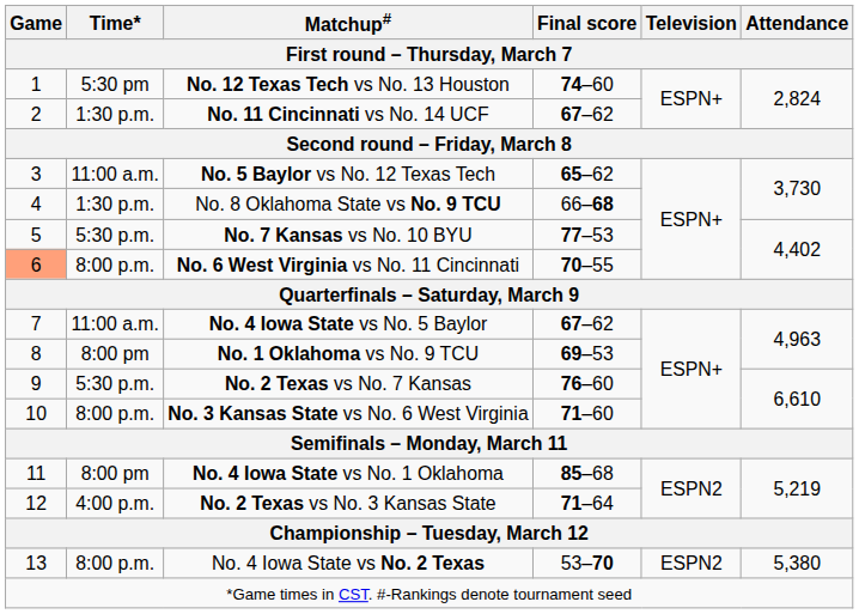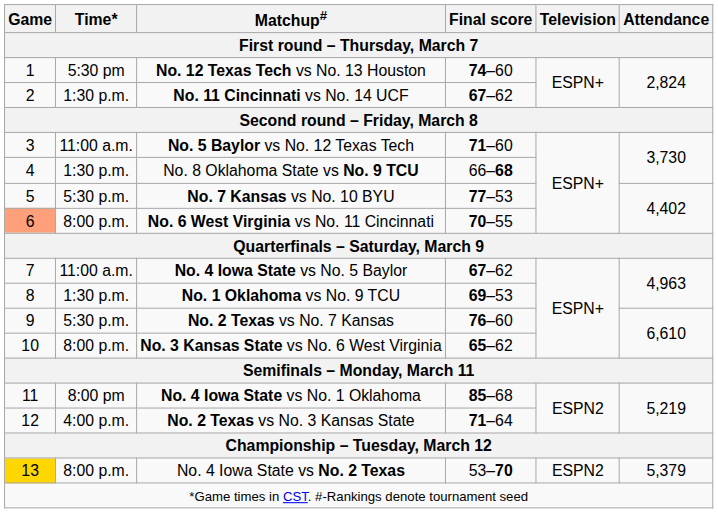No. 5 Baylor vs No. 12 Texas Tech | Final score: 65–62 -> 71–60
No. 1 Oklahoma vs No. 9 TCU | Time*: 8:00 pm -> 1:30 p.m.
No. 3 Kansas State vs No. 6 West Virginia | Final score: 71–60 -> 65–62
No. 4 Iowa State vs No. 2 Texas | Game: no background -> gold background
No. 4 Iowa State vs No. 2 Texas | Attendance: 5,380 -> 5,379
